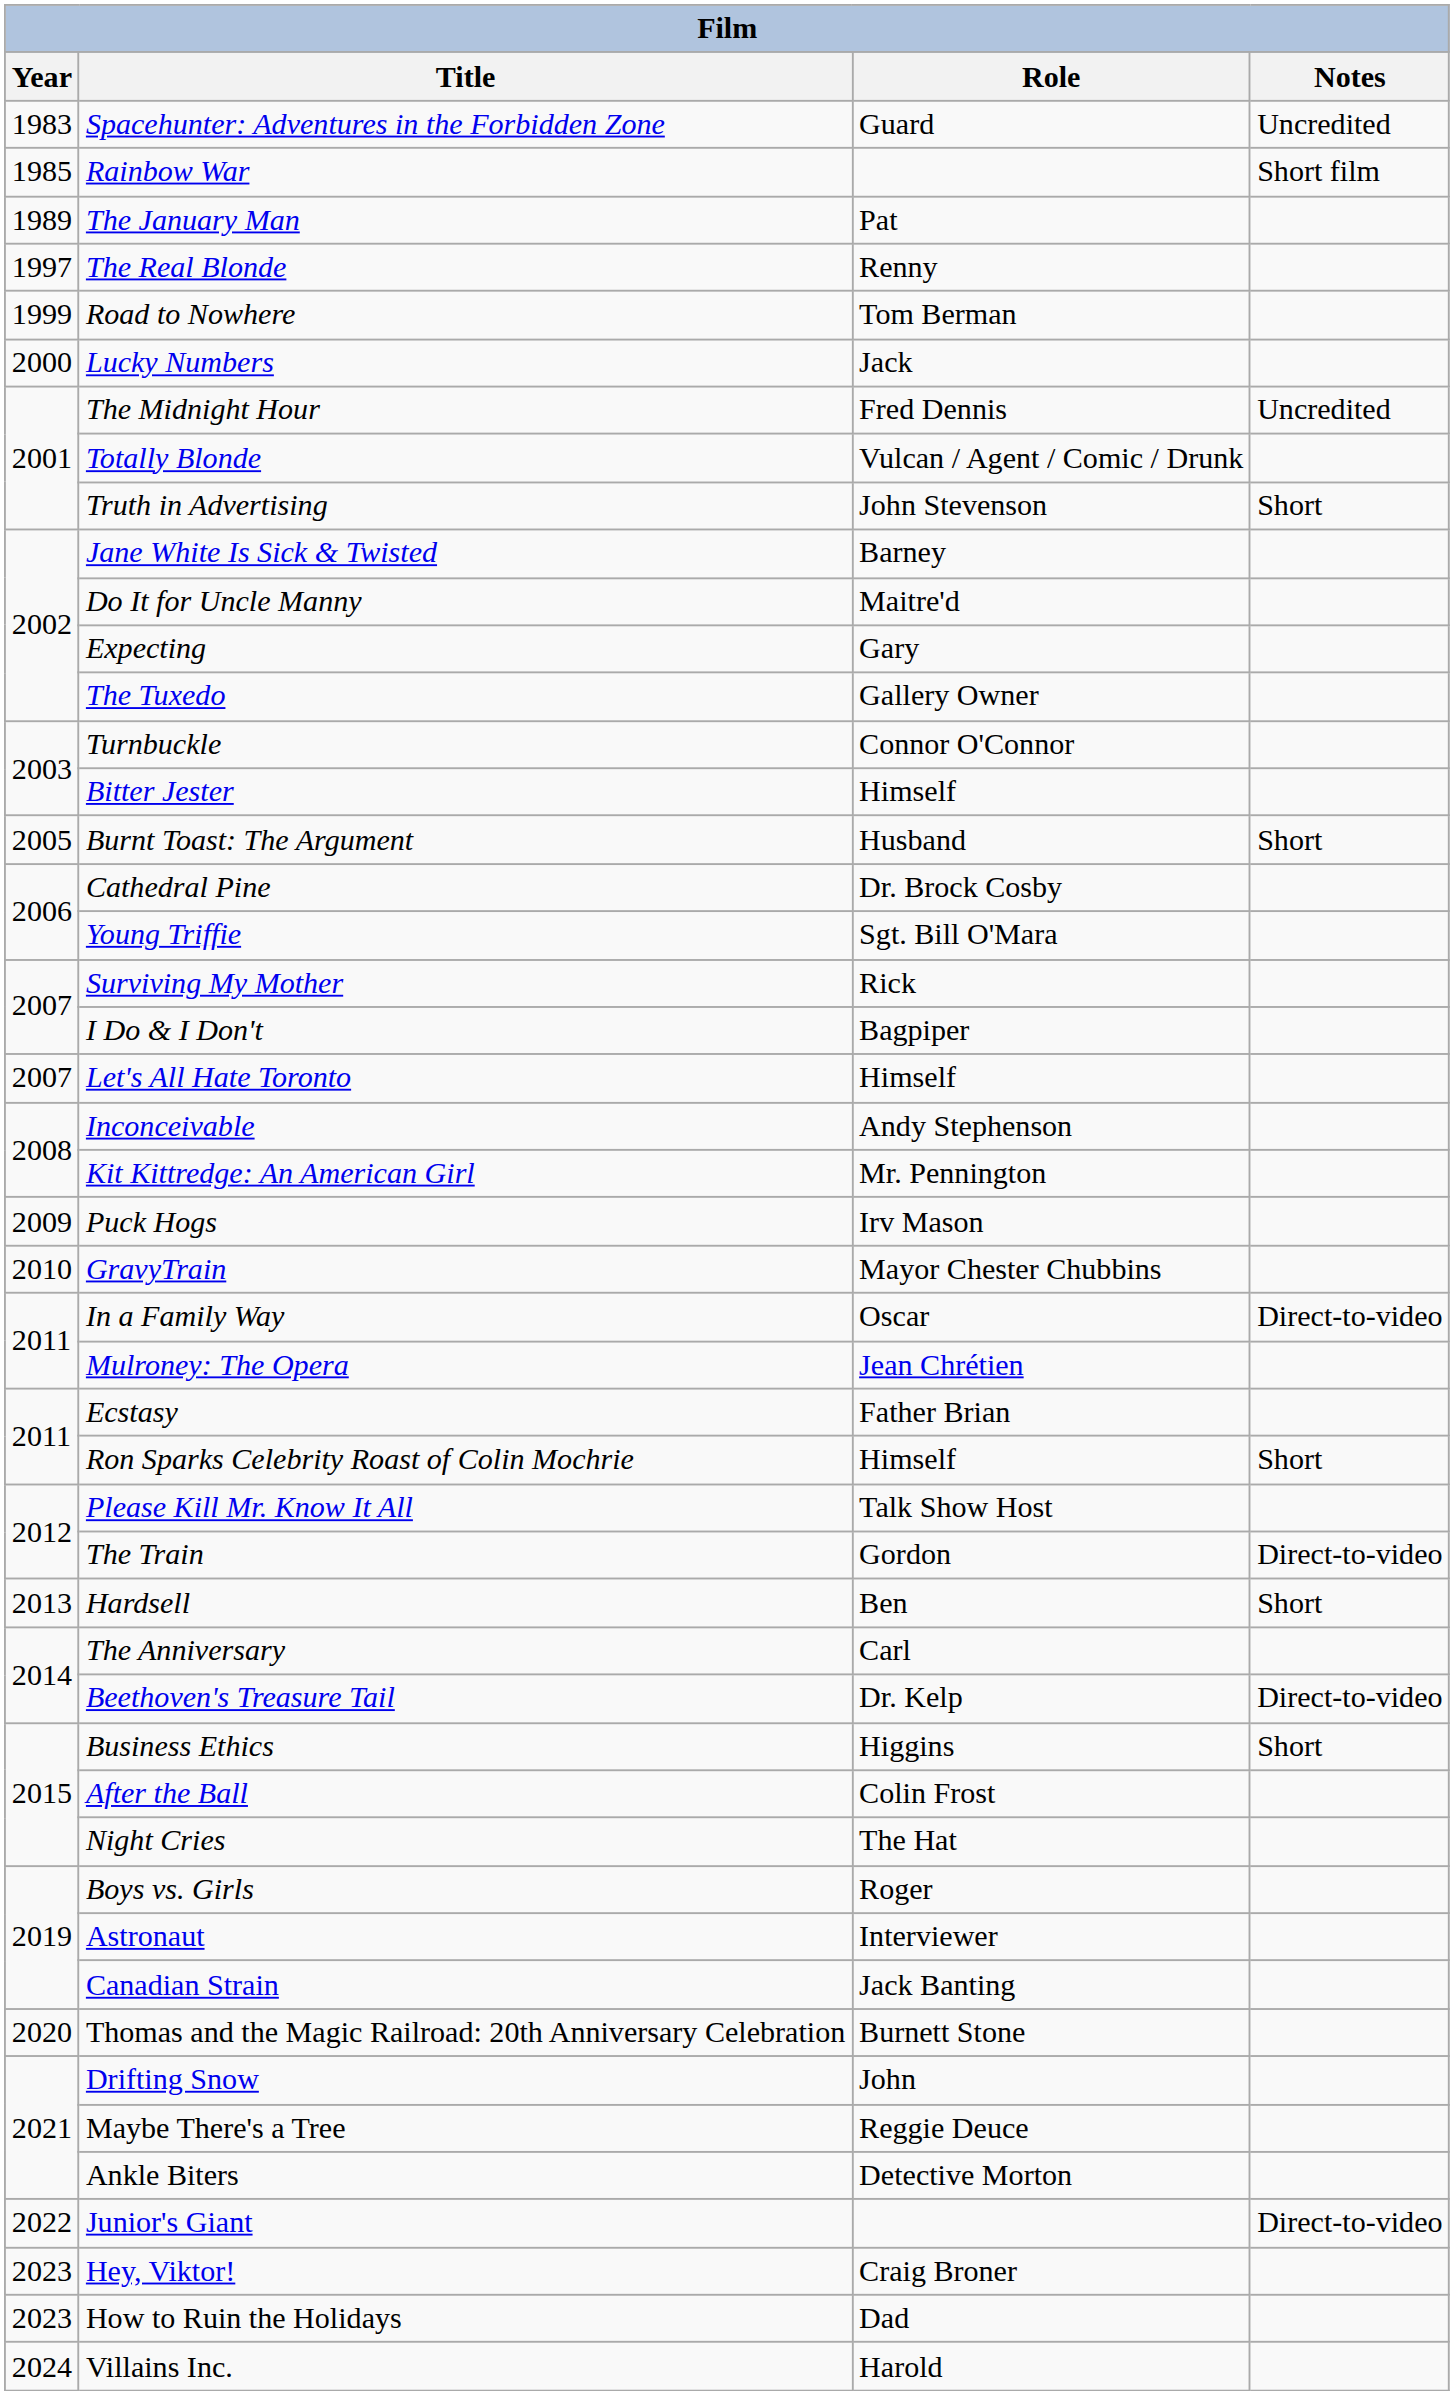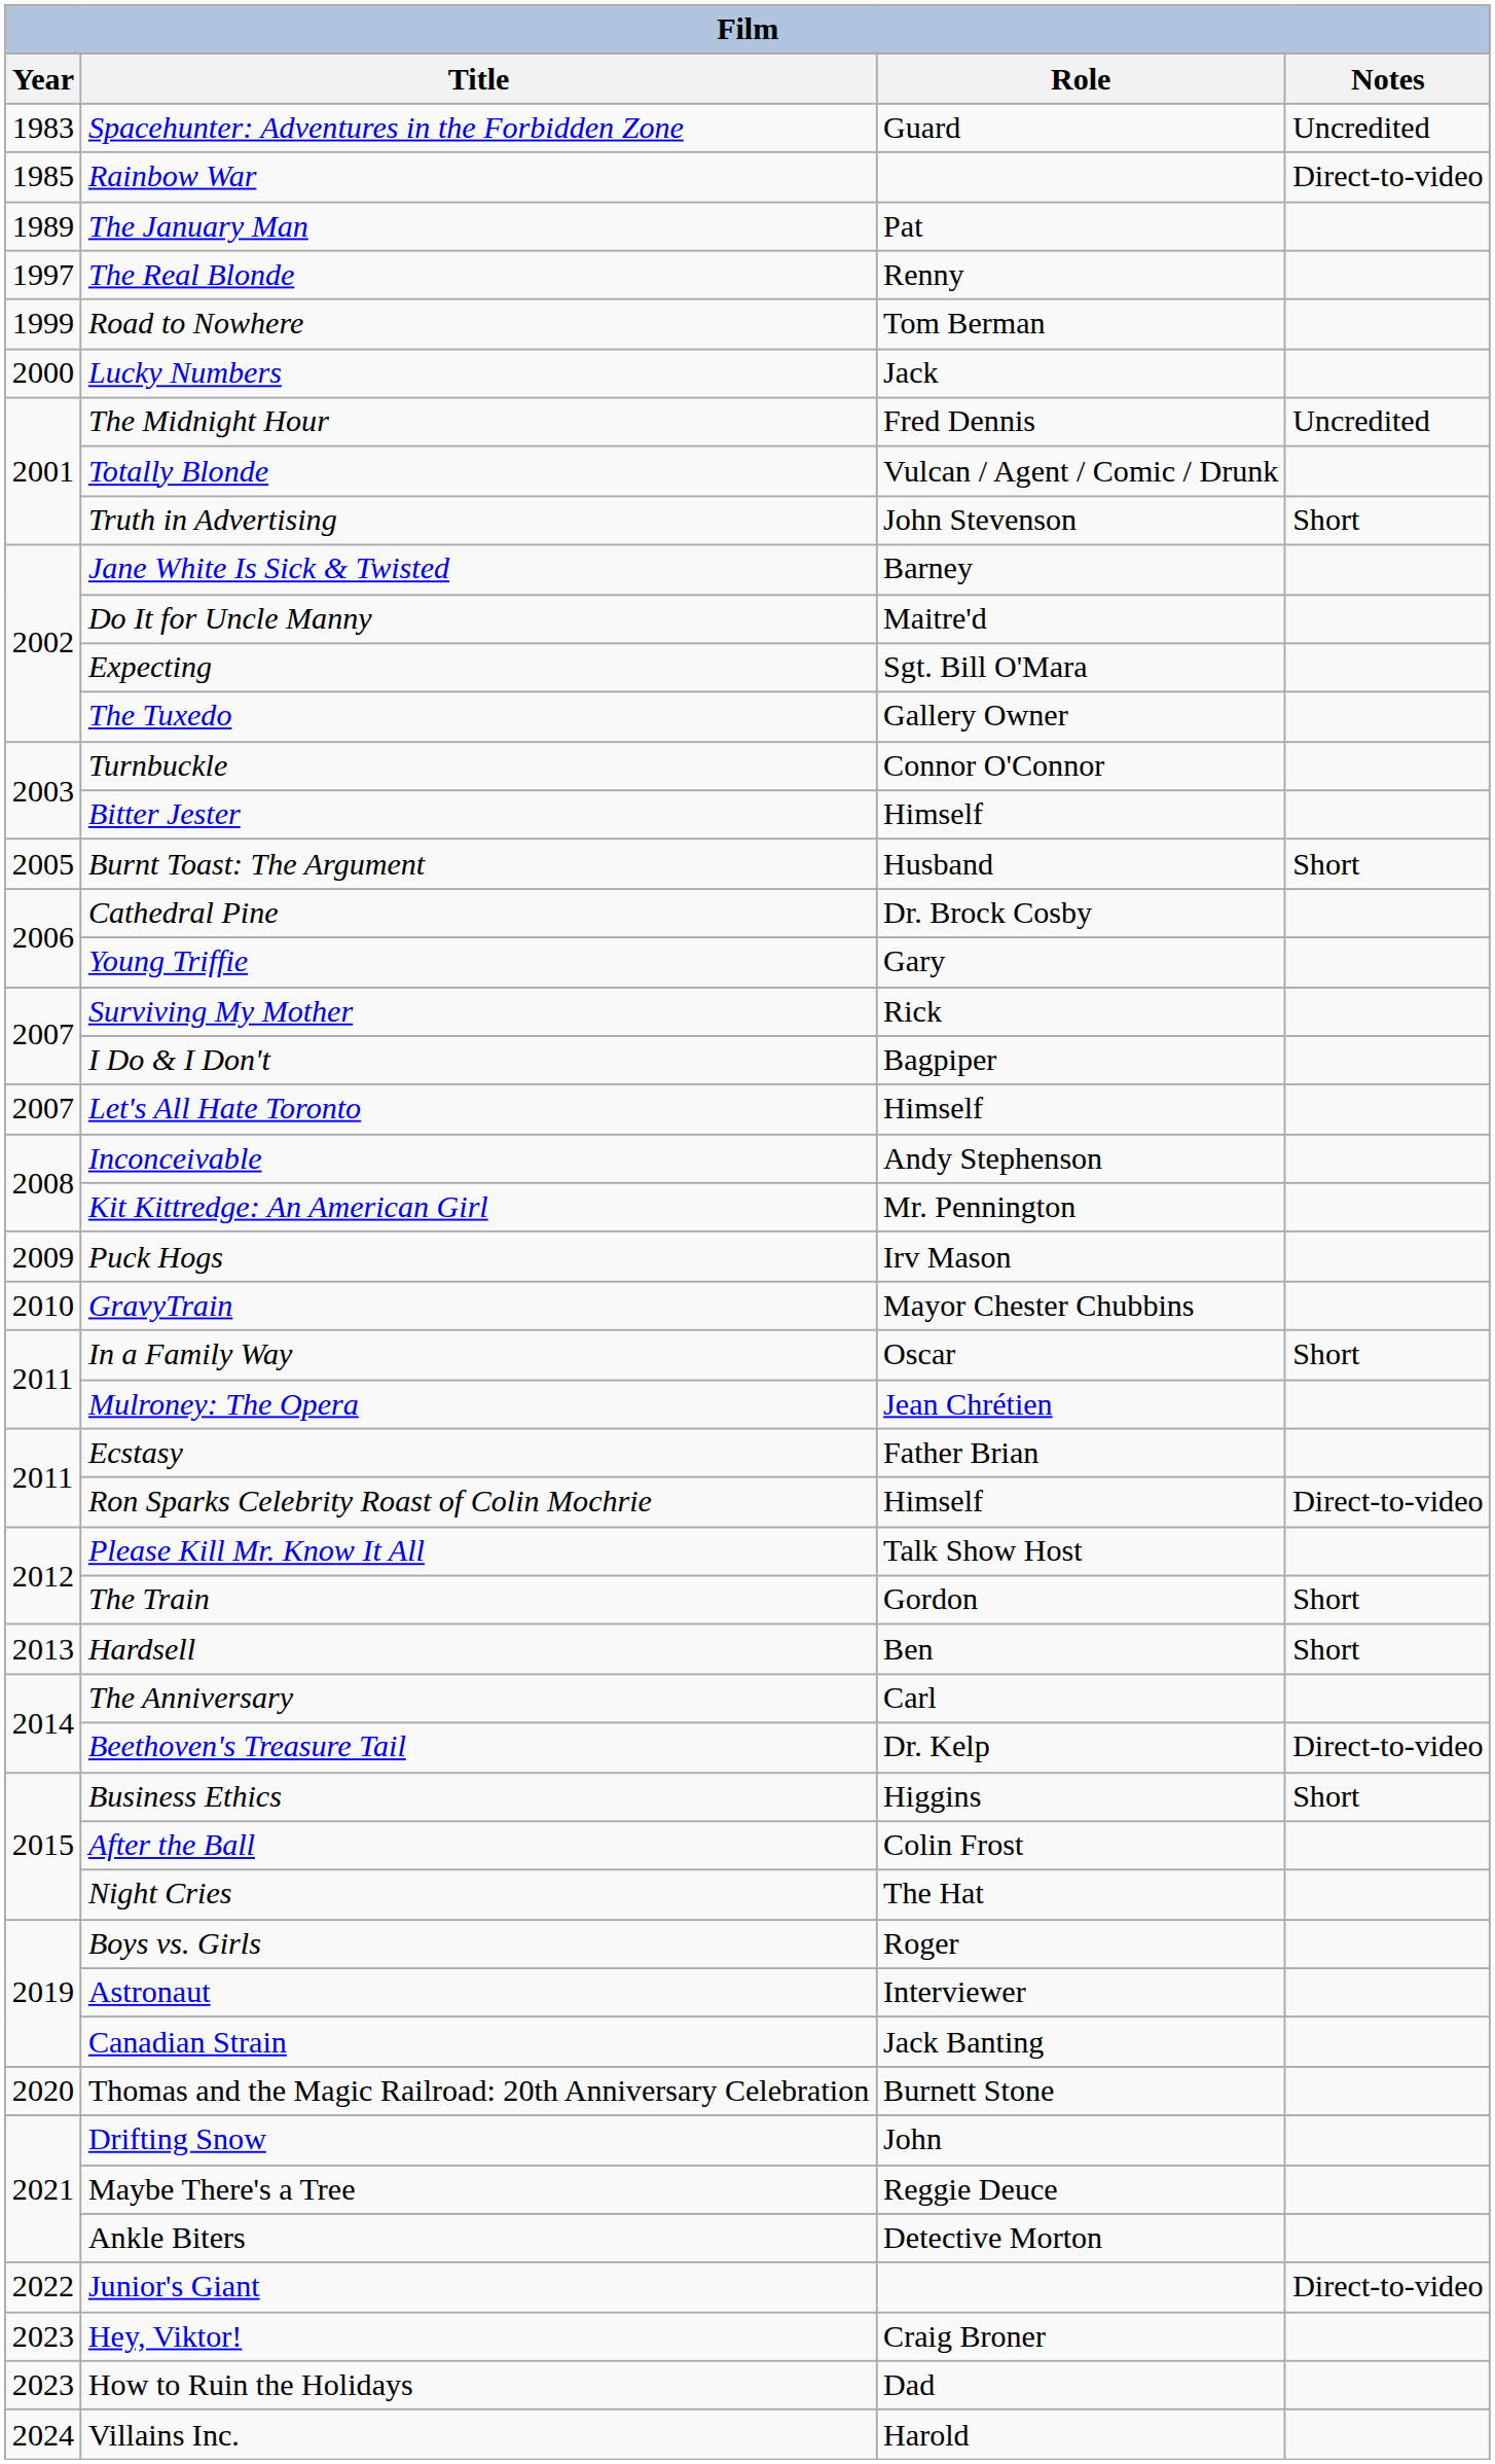Rainbow War | Notes: Short film -> Direct-to-video
Expecting | Role: Gary -> Sgt. Bill O'Mara
Young Triffie | Role: Sgt. Bill O'Mara -> Gary
In a Family Way | Notes: Direct-to-video -> Short
Ron Sparks Celebrity Roast of Colin Mochrie | Notes: Short -> Direct-to-video
The Train | Notes: Direct-to-video -> Short
